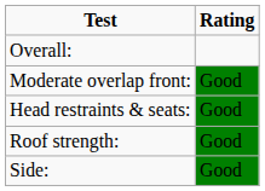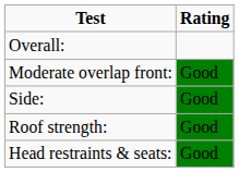rows swapped: Side: <-> Head restraints & seats:
